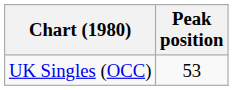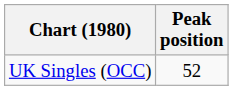UK Singles (OCC) | Peak position: 53 -> 52
